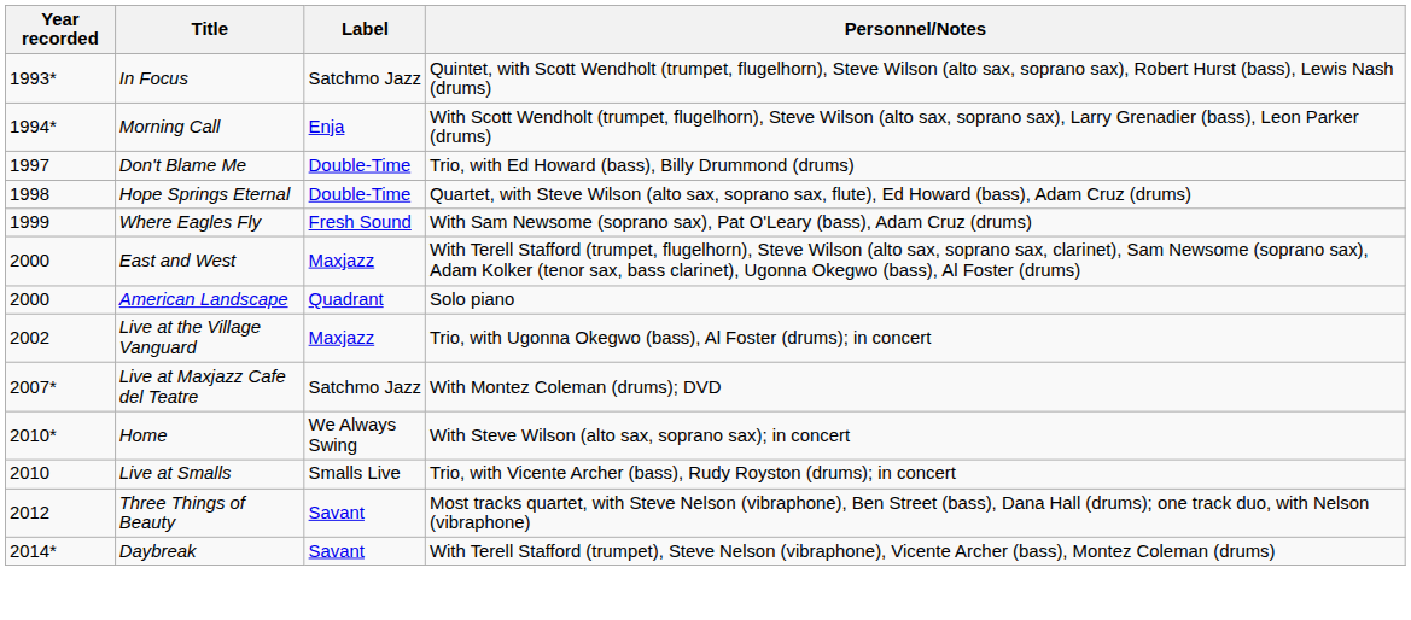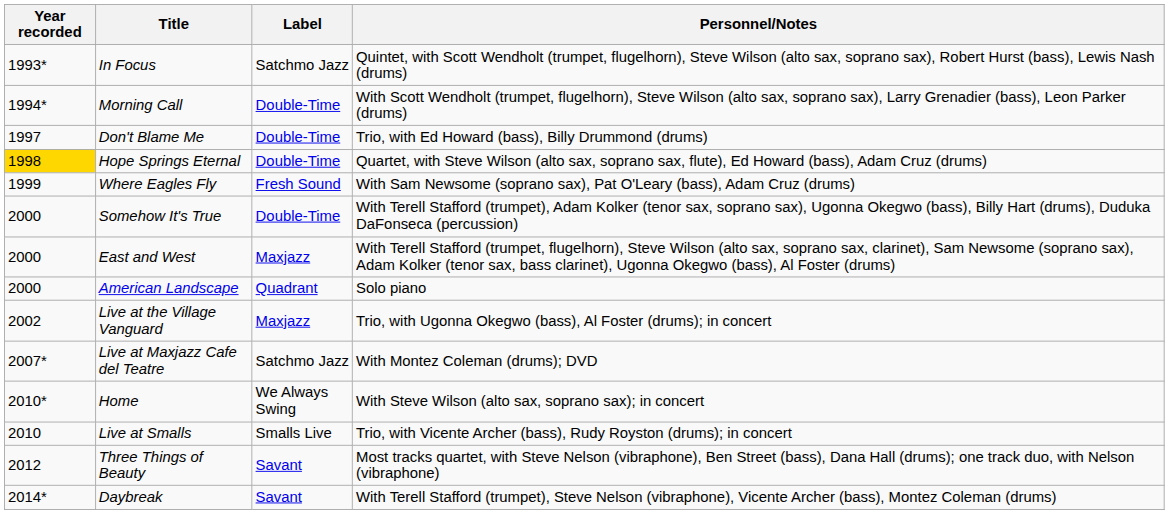Morning Call | Label: Enja -> Double-Time
Hope Springs Eternal | Year recorded: no background -> gold background
+ row: 2000 | Somehow It's True | Double-Time | With Terell Stafford (trumpet), Adam Kolker (tenor sax, soprano sax), Ugonna Okegwo (bass), Billy Hart (drums), Duduka DaFonseca (percussion)
